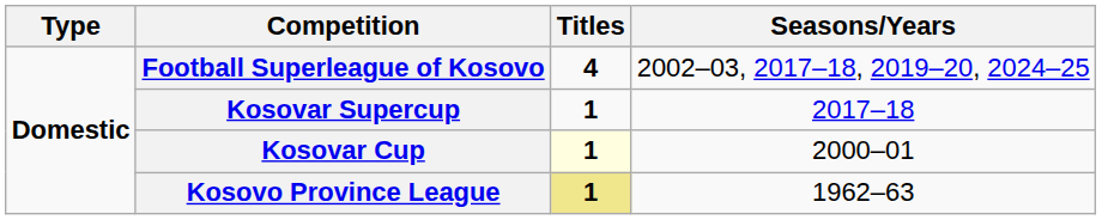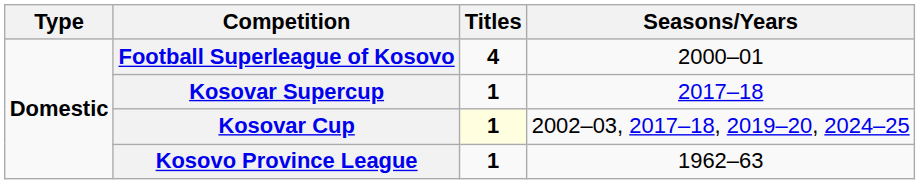Football Superleague of Kosovo | Seasons/Years: 2002–03, 2017–18, 2019–20, 2024–25 -> 2000–01
Kosovar Cup | Seasons/Years: 2000–01 -> 2002–03, 2017–18, 2019–20, 2024–25
Kosovo Province League | Titles: khaki background -> no background
